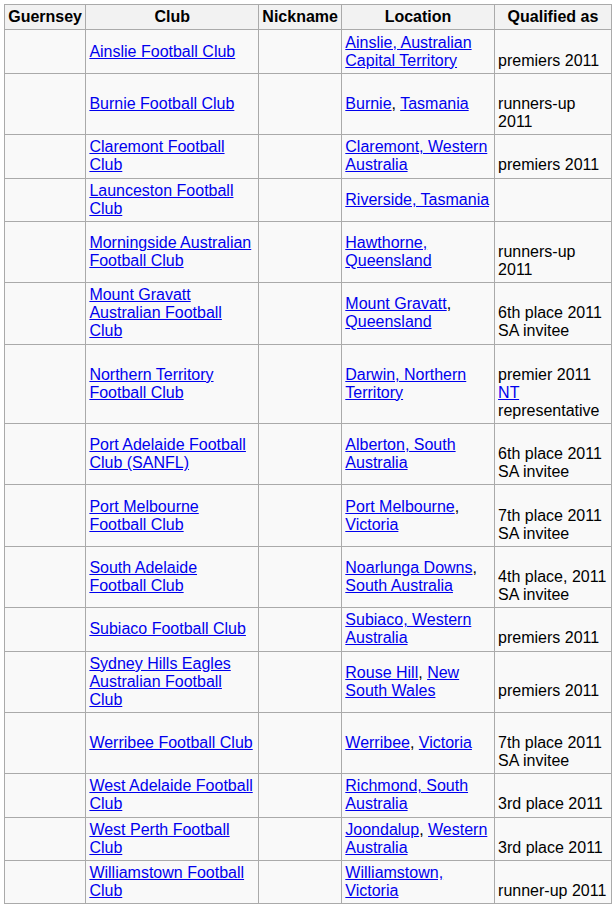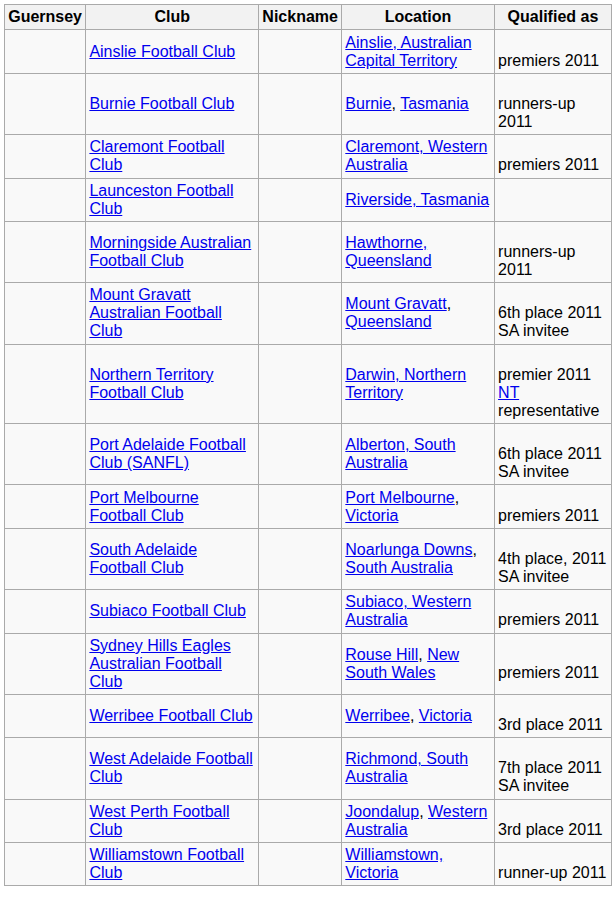Port Melbourne Football Club | Qualified as: 7th place 2011 SA invitee -> premiers 2011
Werribee Football Club | Qualified as: 7th place 2011 SA invitee -> 3rd place 2011
West Adelaide Football Club | Qualified as: 3rd place 2011 -> 7th place 2011 SA invitee
